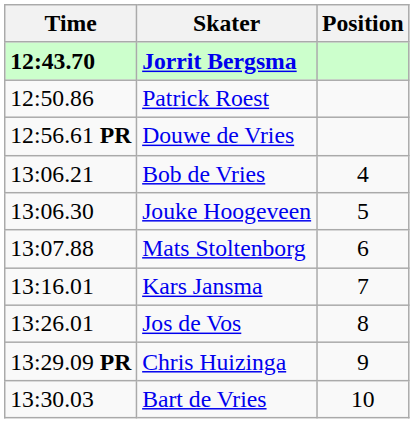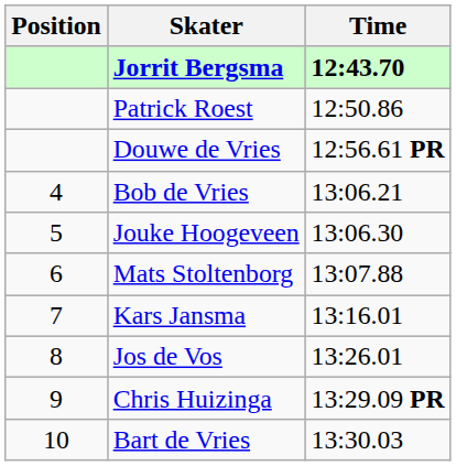columns swapped: Position <-> Time
